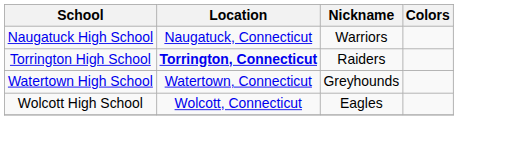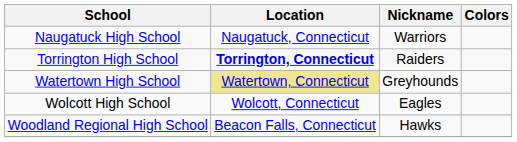Watertown High School | Location: no background -> khaki background
+ row: Woodland Regional High School | Beacon Falls, Connecticut | Hawks
